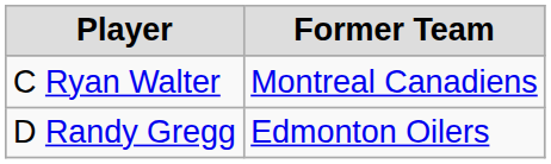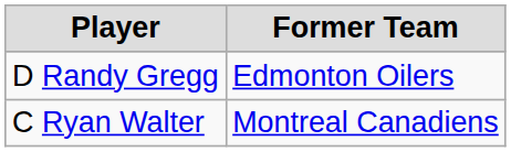rows swapped: C Ryan Walter <-> D Randy Gregg
